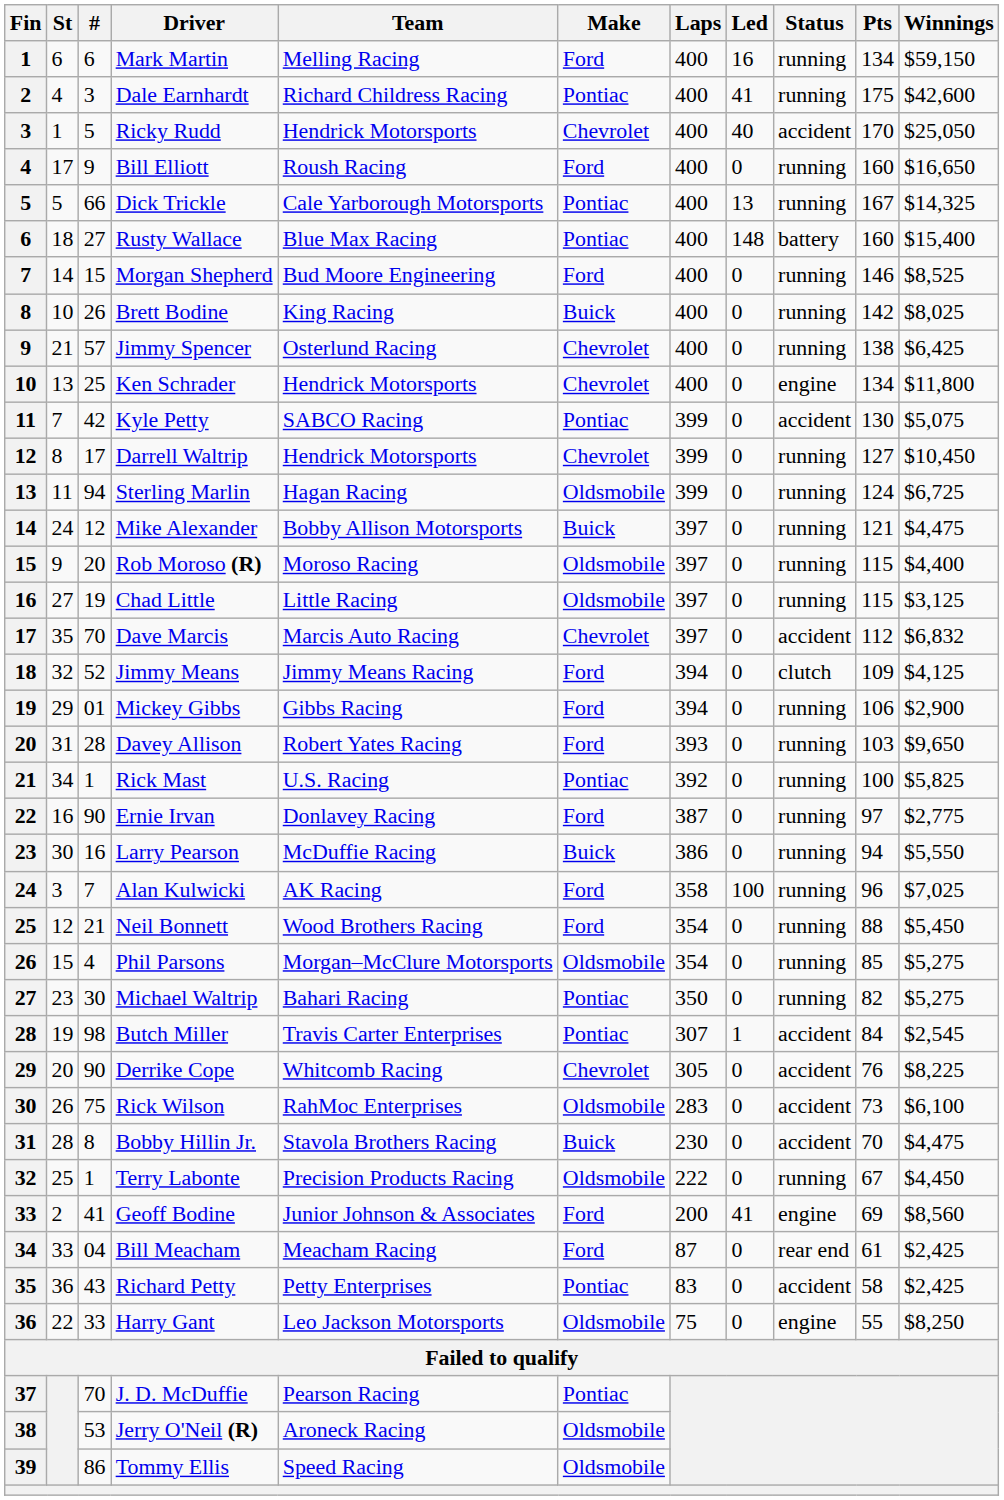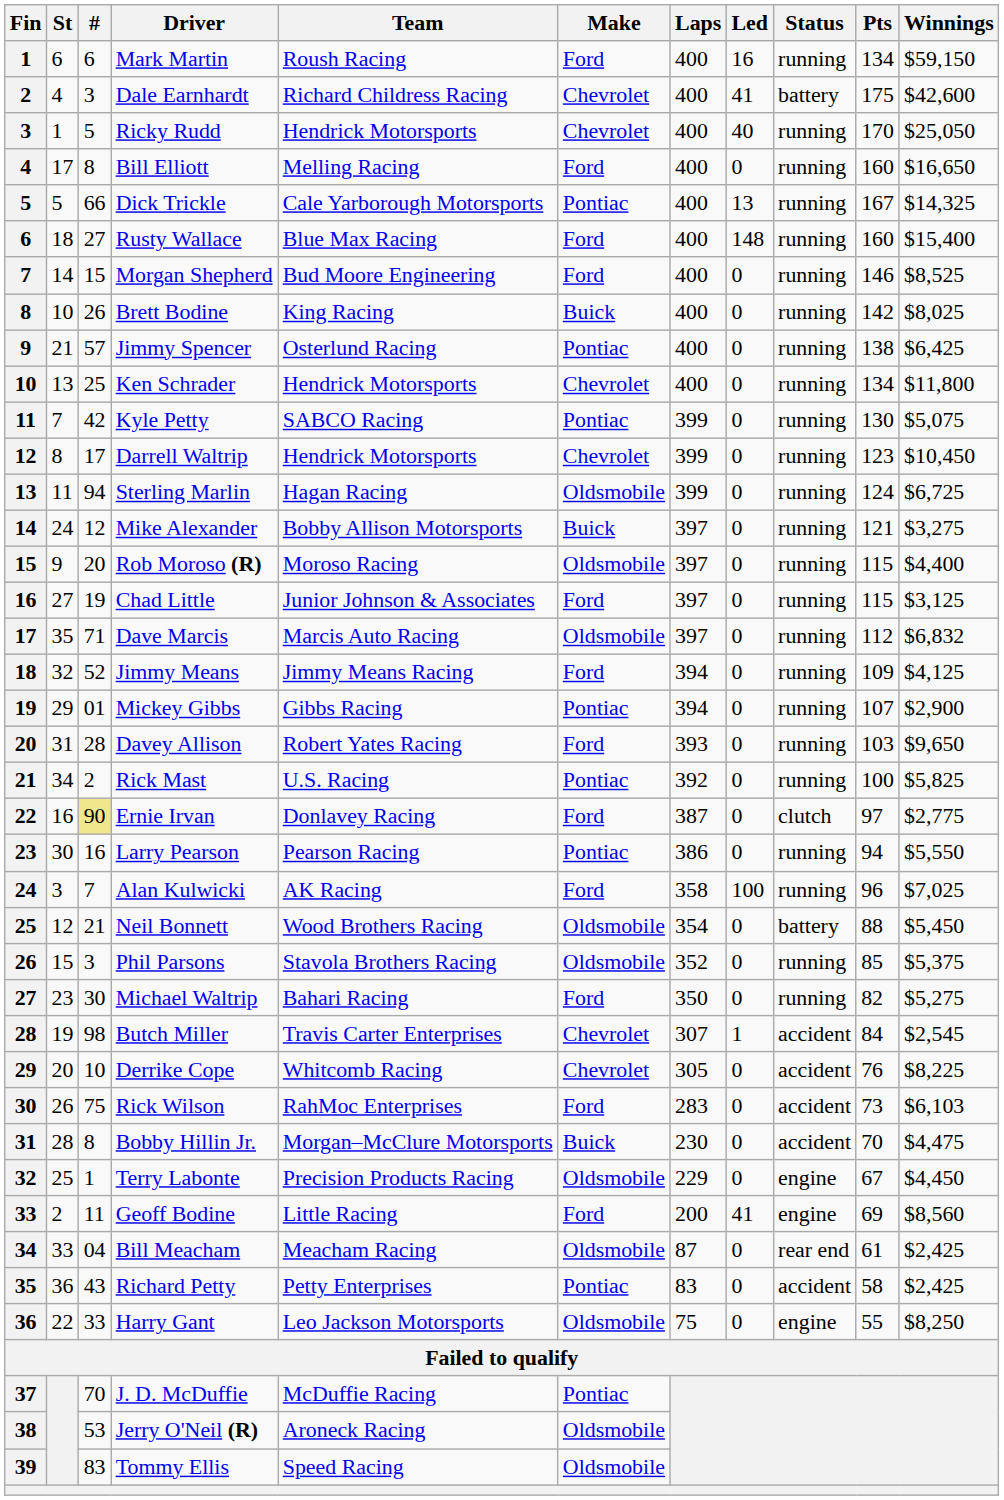Mark Martin | Team: Melling Racing -> Roush Racing
Dale Earnhardt | Make: Pontiac -> Chevrolet
Dale Earnhardt | Status: running -> battery
Ricky Rudd | Status: accident -> running
Bill Elliott | #: 9 -> 8
Bill Elliott | Team: Roush Racing -> Melling Racing
Rusty Wallace | Make: Pontiac -> Ford
Rusty Wallace | Status: battery -> running
Jimmy Spencer | Make: Chevrolet -> Pontiac
Ken Schrader | Status: engine -> running
Kyle Petty | Status: accident -> running
Darrell Waltrip | Pts: 127 -> 123
Mike Alexander | Winnings: $4,475 -> $3,275
Chad Little | Team: Little Racing -> Junior Johnson & Associates
Chad Little | Make: Oldsmobile -> Ford
Dave Marcis | #: 70 -> 71
Dave Marcis | Make: Chevrolet -> Oldsmobile
Dave Marcis | Status: accident -> running
Jimmy Means | Status: clutch -> running
Mickey Gibbs | Make: Ford -> Pontiac
Mickey Gibbs | Pts: 106 -> 107
Rick Mast | #: 1 -> 2
Ernie Irvan | #: no background -> khaki background
Ernie Irvan | Status: running -> clutch
Larry Pearson | Team: McDuffie Racing -> Pearson Racing
Larry Pearson | Make: Buick -> Pontiac
Neil Bonnett | Make: Ford -> Oldsmobile
Neil Bonnett | Status: running -> battery
Phil Parsons | #: 4 -> 3
Phil Parsons | Team: Morgan–McClure Motorsports -> Stavola Brothers Racing
Phil Parsons | Laps: 354 -> 352
Phil Parsons | Winnings: $5,275 -> $5,375
Michael Waltrip | Make: Pontiac -> Ford
Butch Miller | Make: Pontiac -> Chevrolet
Derrike Cope | #: 90 -> 10
Rick Wilson | Make: Oldsmobile -> Ford
Rick Wilson | Winnings: $6,100 -> $6,103
Bobby Hillin Jr. | Team: Stavola Brothers Racing -> Morgan–McClure Motorsports
Terry Labonte | Laps: 222 -> 229
Terry Labonte | Status: running -> engine
Geoff Bodine | #: 41 -> 11
Geoff Bodine | Team: Junior Johnson & Associates -> Little Racing
Bill Meacham | Make: Ford -> Oldsmobile
J. D. McDuffie | Team: Pearson Racing -> McDuffie Racing
Tommy Ellis | #: 86 -> 83
